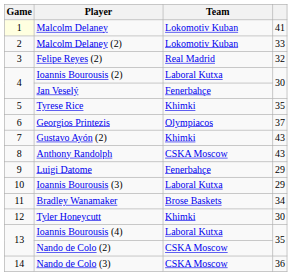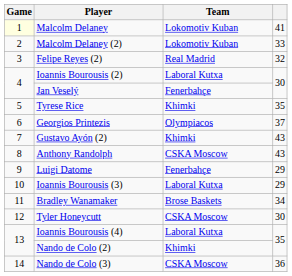Tyler Honeycutt | Team: Khimki -> CSKA Moscow
Nando de Colo (2) | Team: CSKA Moscow -> Khimki
